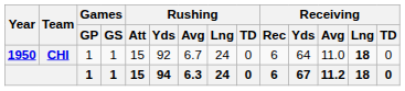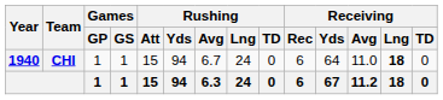CHI | Year: 1950 -> 1940
CHI | Rushing / Yds: 92 -> 94
